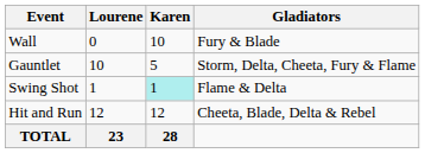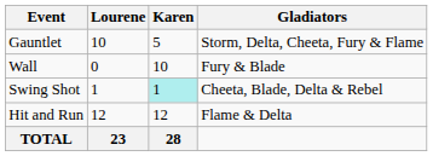rows swapped: Wall <-> Gauntlet
Swing Shot | Gladiators: Flame & Delta -> Cheeta, Blade, Delta & Rebel
Hit and Run | Gladiators: Cheeta, Blade, Delta & Rebel -> Flame & Delta
